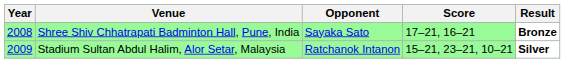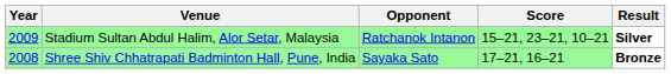rows swapped: Shree Shiv Chhatrapati Badminton Hall, Pune, India <-> Stadium Sultan Abdul Halim, Alor Setar, Malaysia
